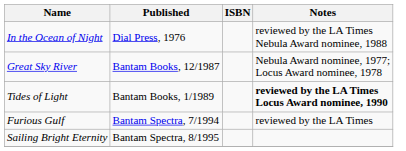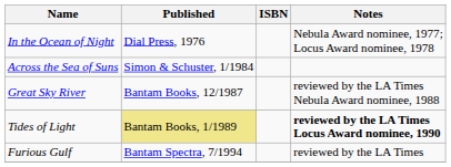In the Ocean of Night | Notes: reviewed by the LA Times Nebula Award nominee, 1988 -> Nebula Award nominee, 1977; Locus Award nominee, 1978
+ row: Across the Sea of Suns | Simon & Schuster, 1/1984
Great Sky River | Notes: Nebula Award nominee, 1977; Locus Award nominee, 1978 -> reviewed by the LA Times Nebula Award nominee, 1988
Tides of Light | Published: no background -> khaki background
- row: Sailing Bright Eternity | Bantam Spectra, 8/1995
